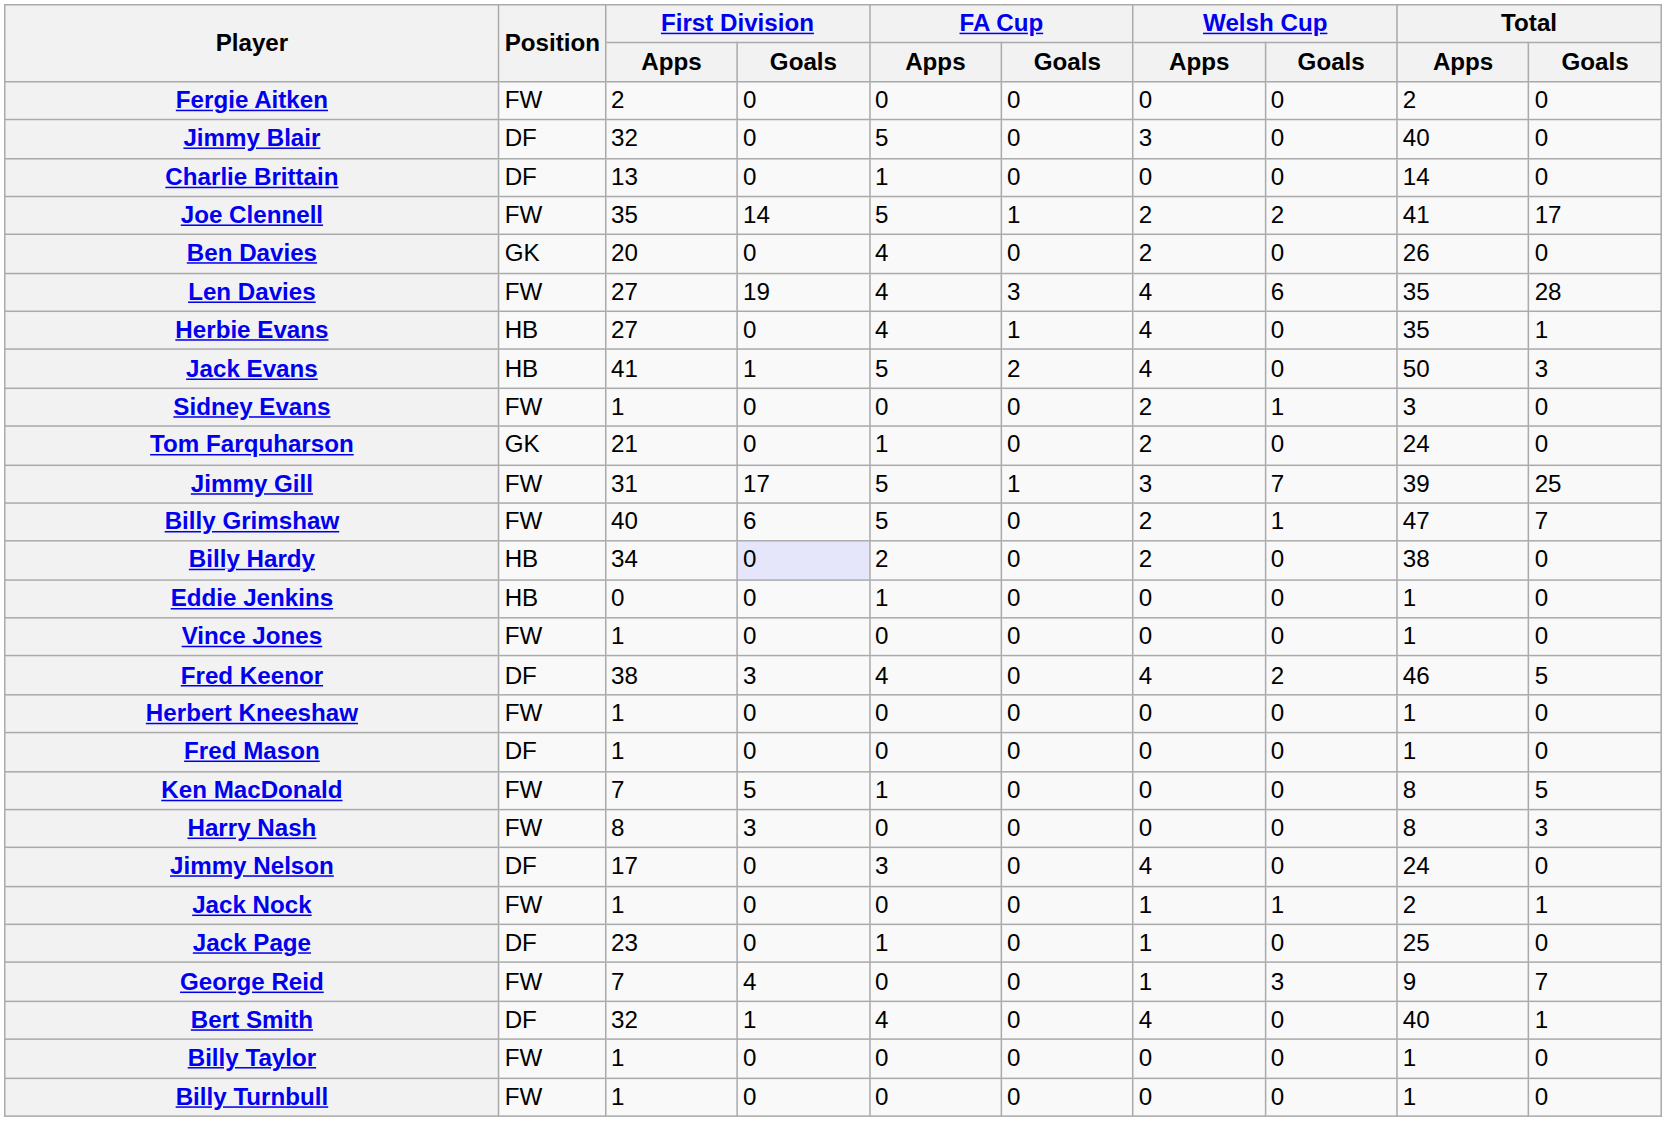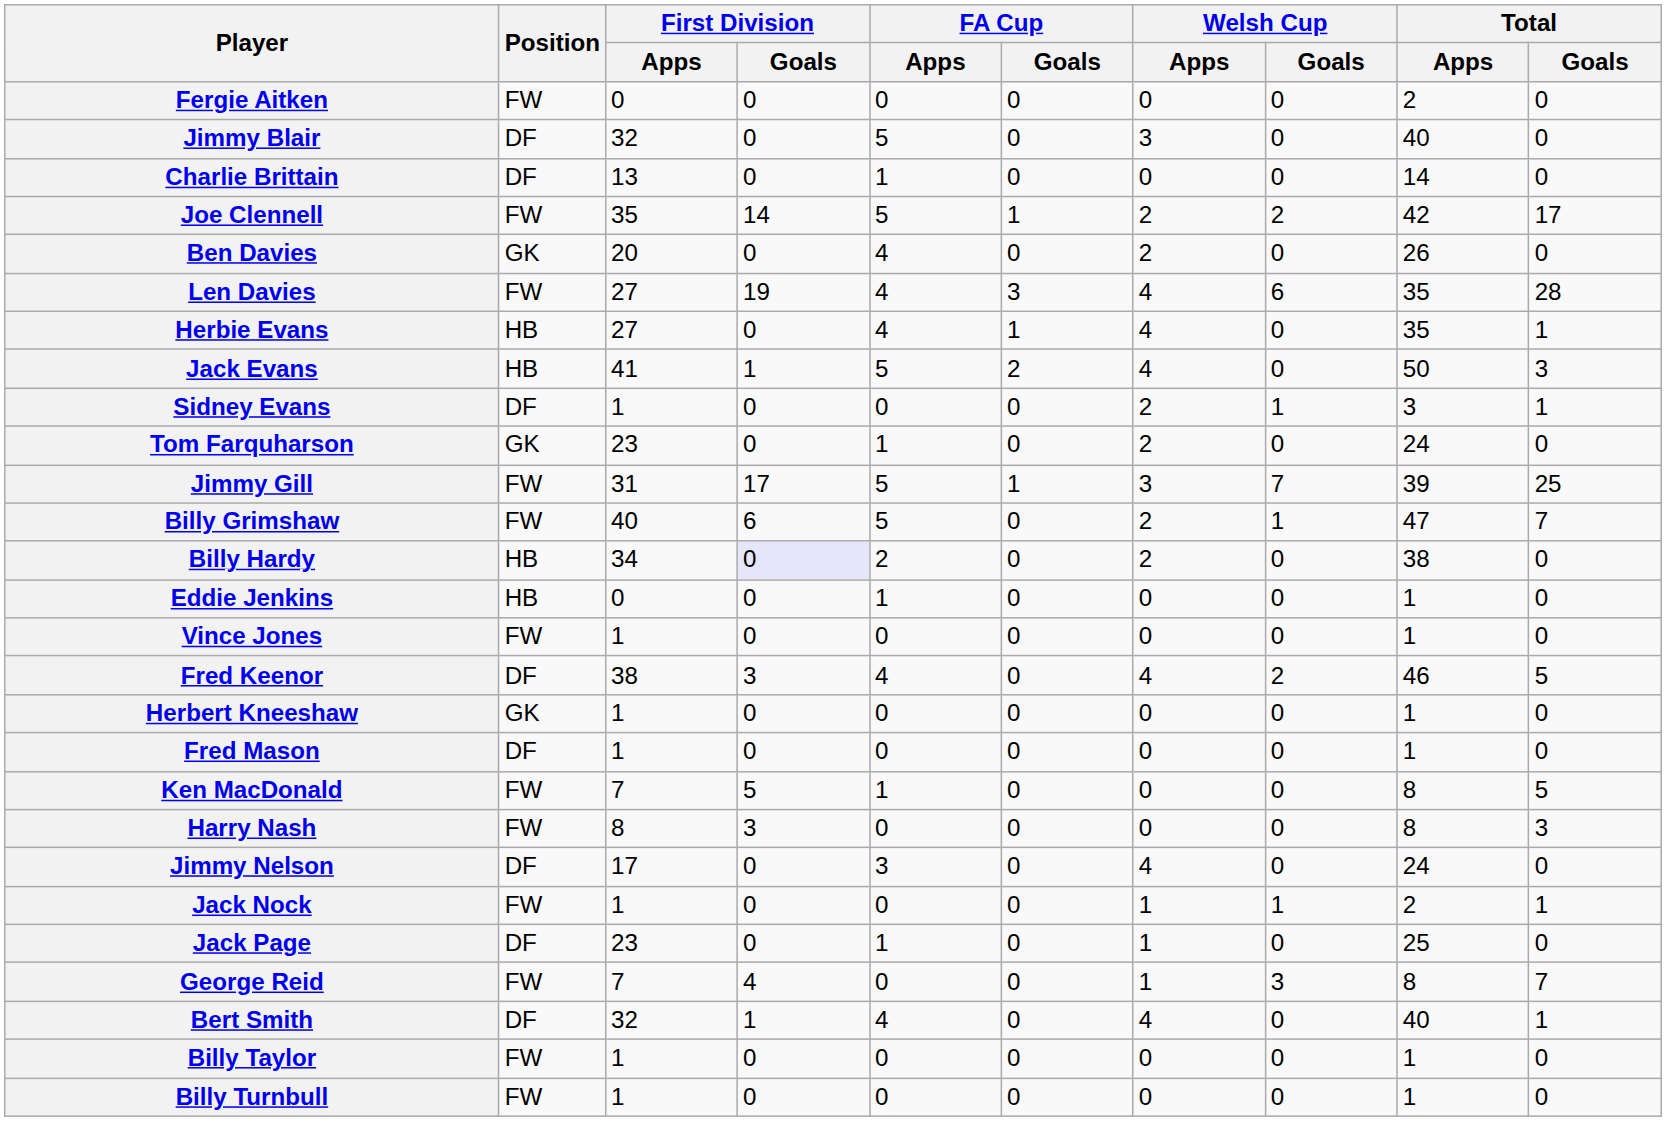Fergie Aitken | First Division / Apps: 2 -> 0
Joe Clennell | Total / Apps: 41 -> 42
Sidney Evans | Position: FW -> DF
Sidney Evans | Total / Goals: 0 -> 1
Tom Farquharson | First Division / Apps: 21 -> 23
Herbert Kneeshaw | Position: FW -> GK
George Reid | Total / Apps: 9 -> 8
